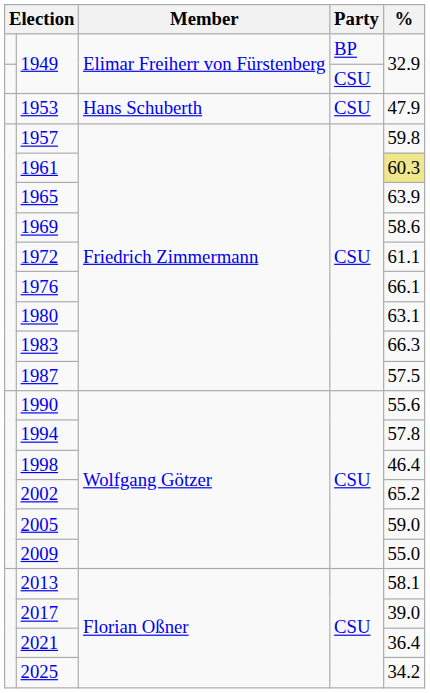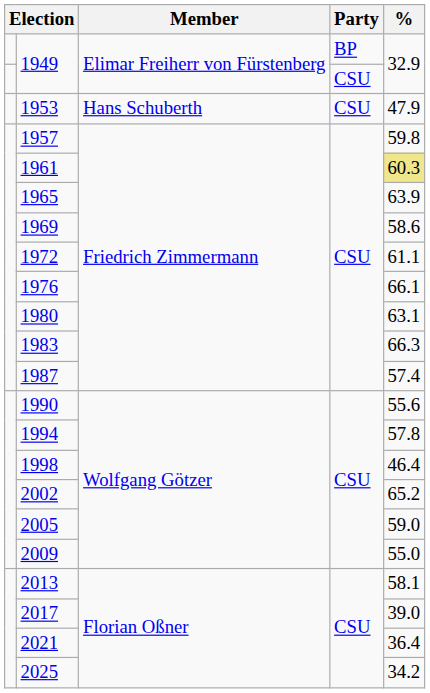1987 | %: 57.5 -> 57.4
